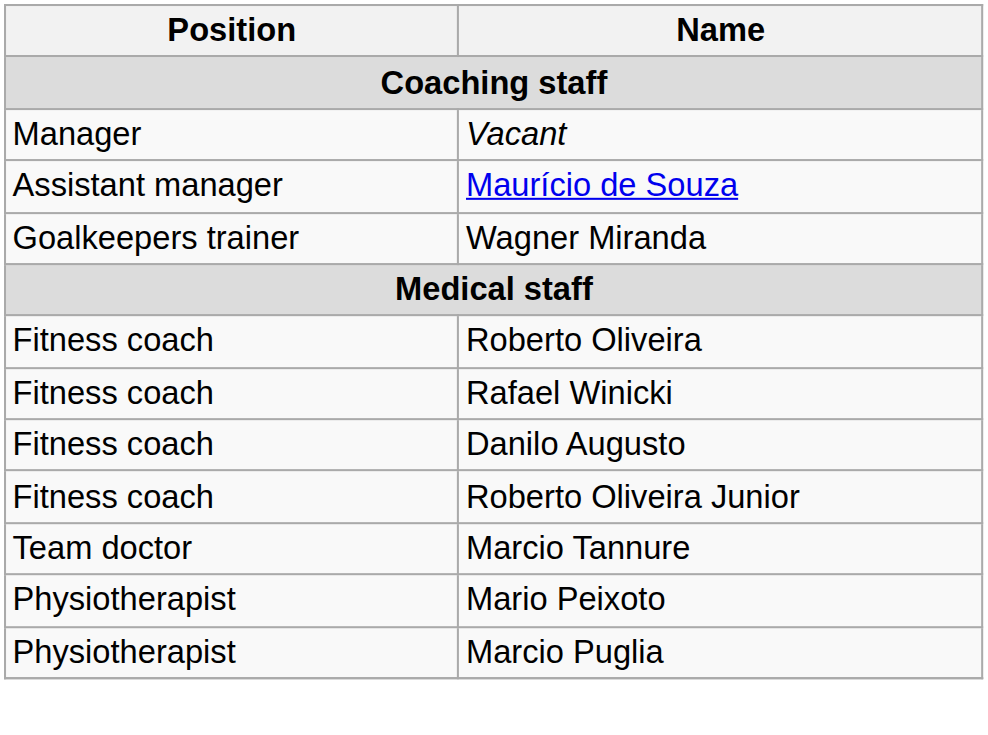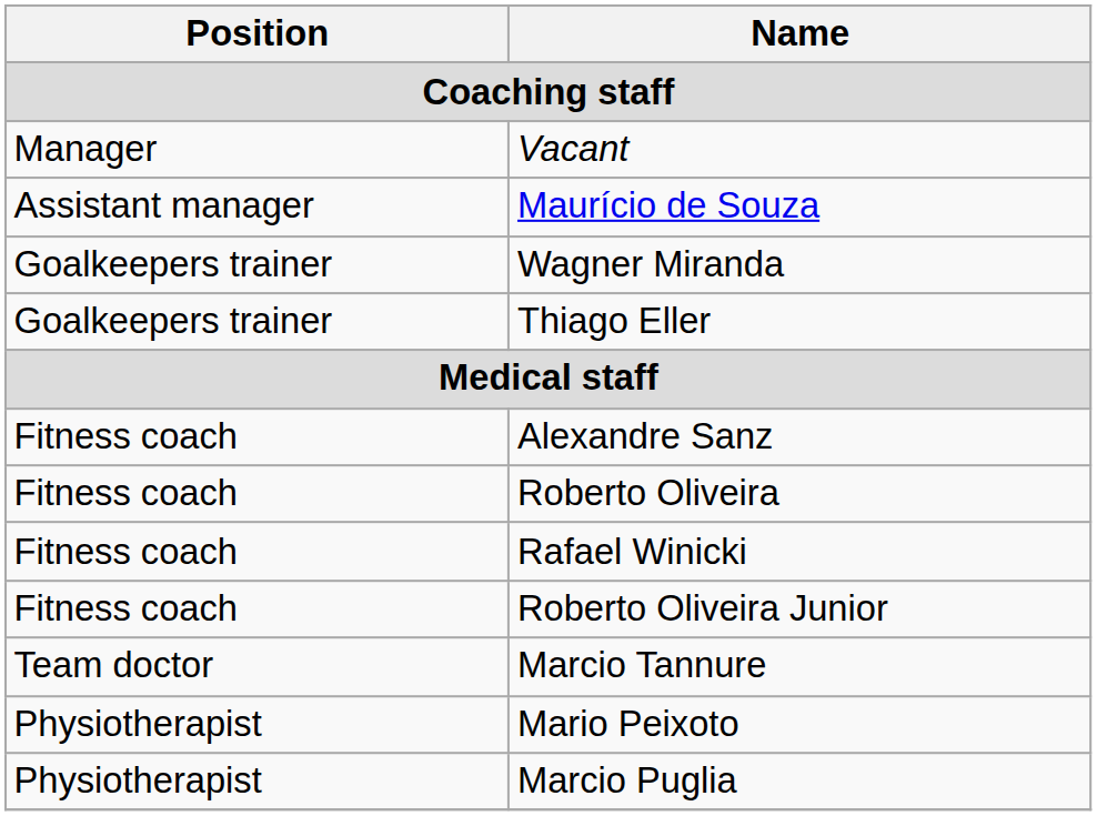+ row: Goalkeepers trainer | Thiago Eller
+ row: Fitness coach | Alexandre Sanz
- row: Fitness coach | Danilo Augusto
